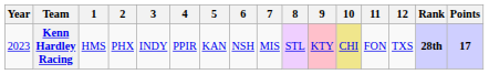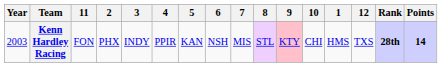columns swapped: 1 <-> 11
Kenn Hardley Racing | Year: 2023 -> 2003
Kenn Hardley Racing | 10: khaki background -> no background
Kenn Hardley Racing | Points: 17 -> 14
